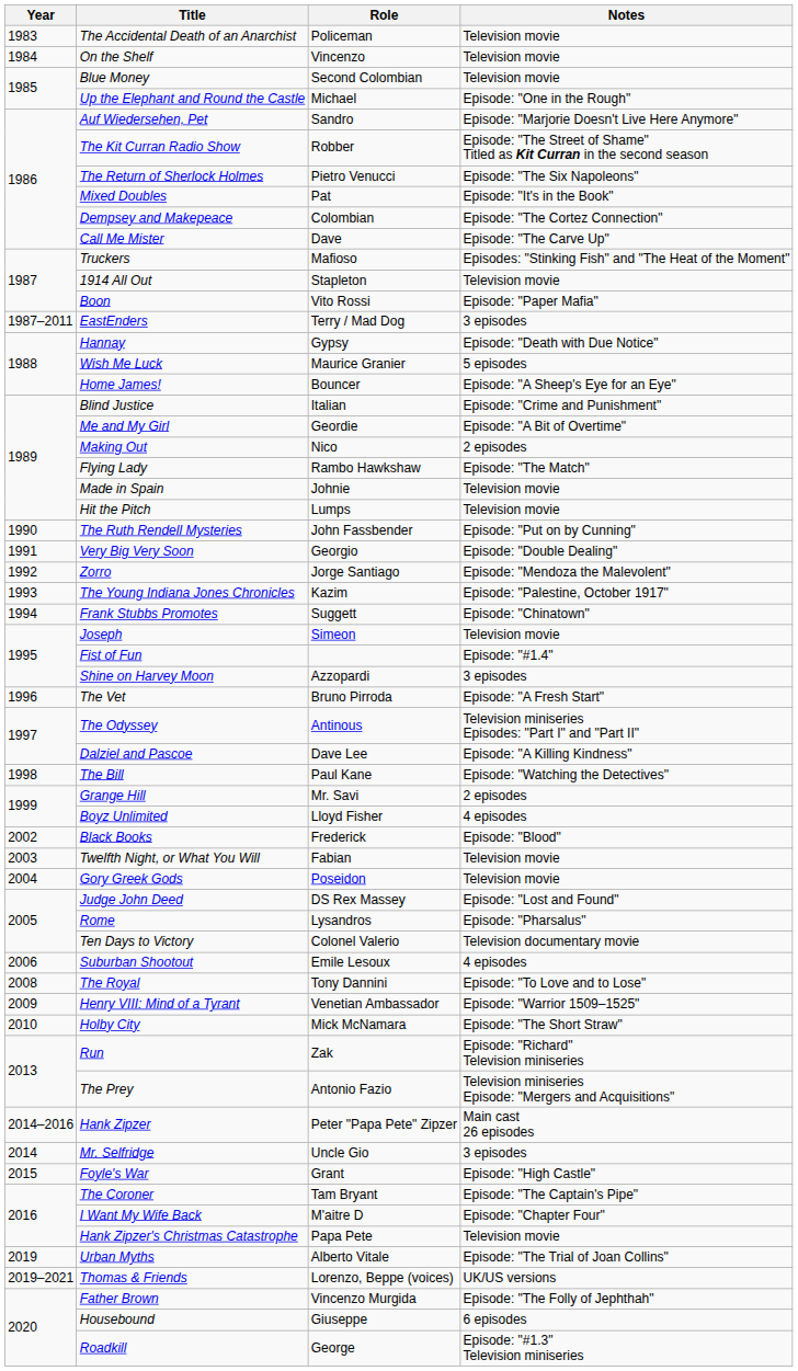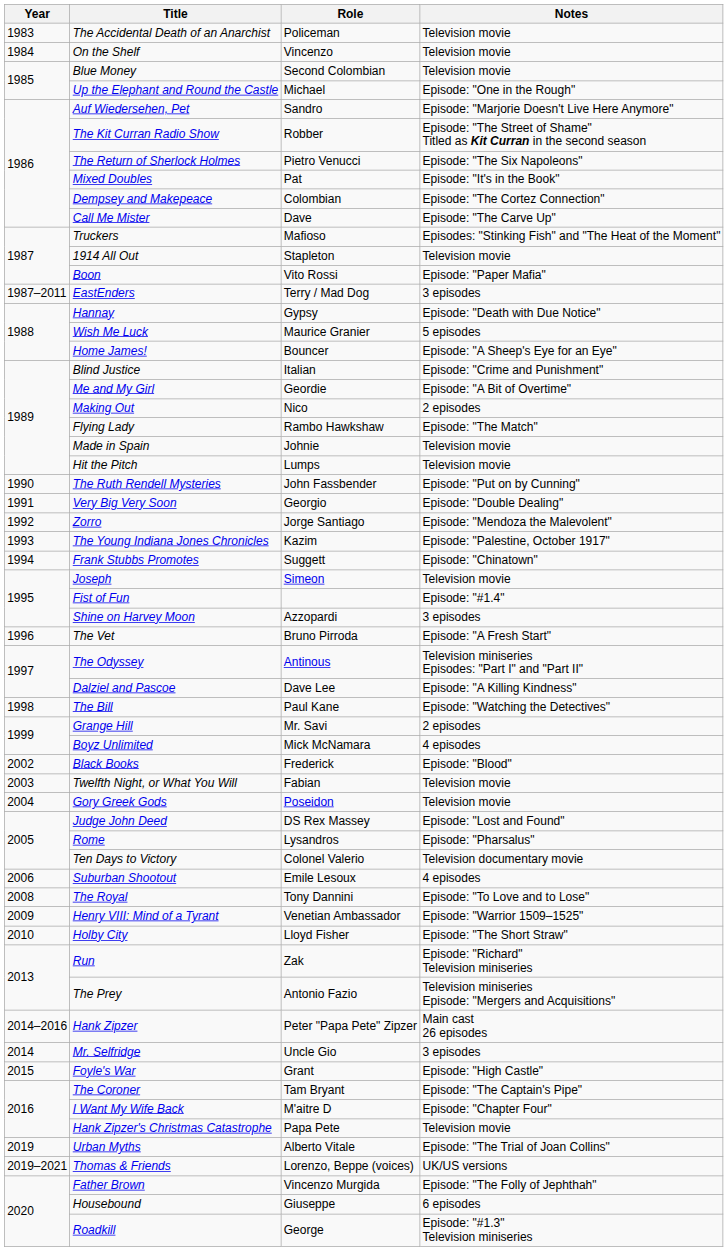Boyz Unlimited | Role: Lloyd Fisher -> Mick McNamara
Holby City | Role: Mick McNamara -> Lloyd Fisher
